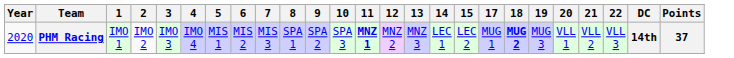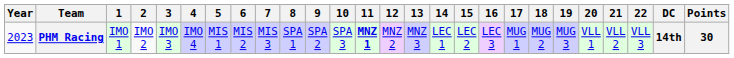+ column: 16 | LEC 3
PHM Racing | Year: 2020 -> 2023
PHM Racing | 18: bold -> normal
PHM Racing | Points: 37 -> 30
